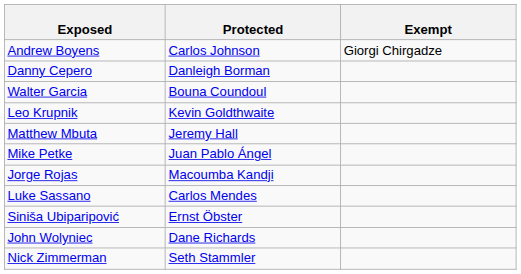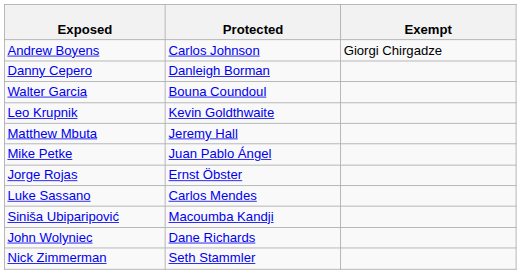Jorge Rojas | Protected: Macoumba Kandji -> Ernst Öbster
Siniša Ubiparipović | Protected: Ernst Öbster -> Macoumba Kandji
